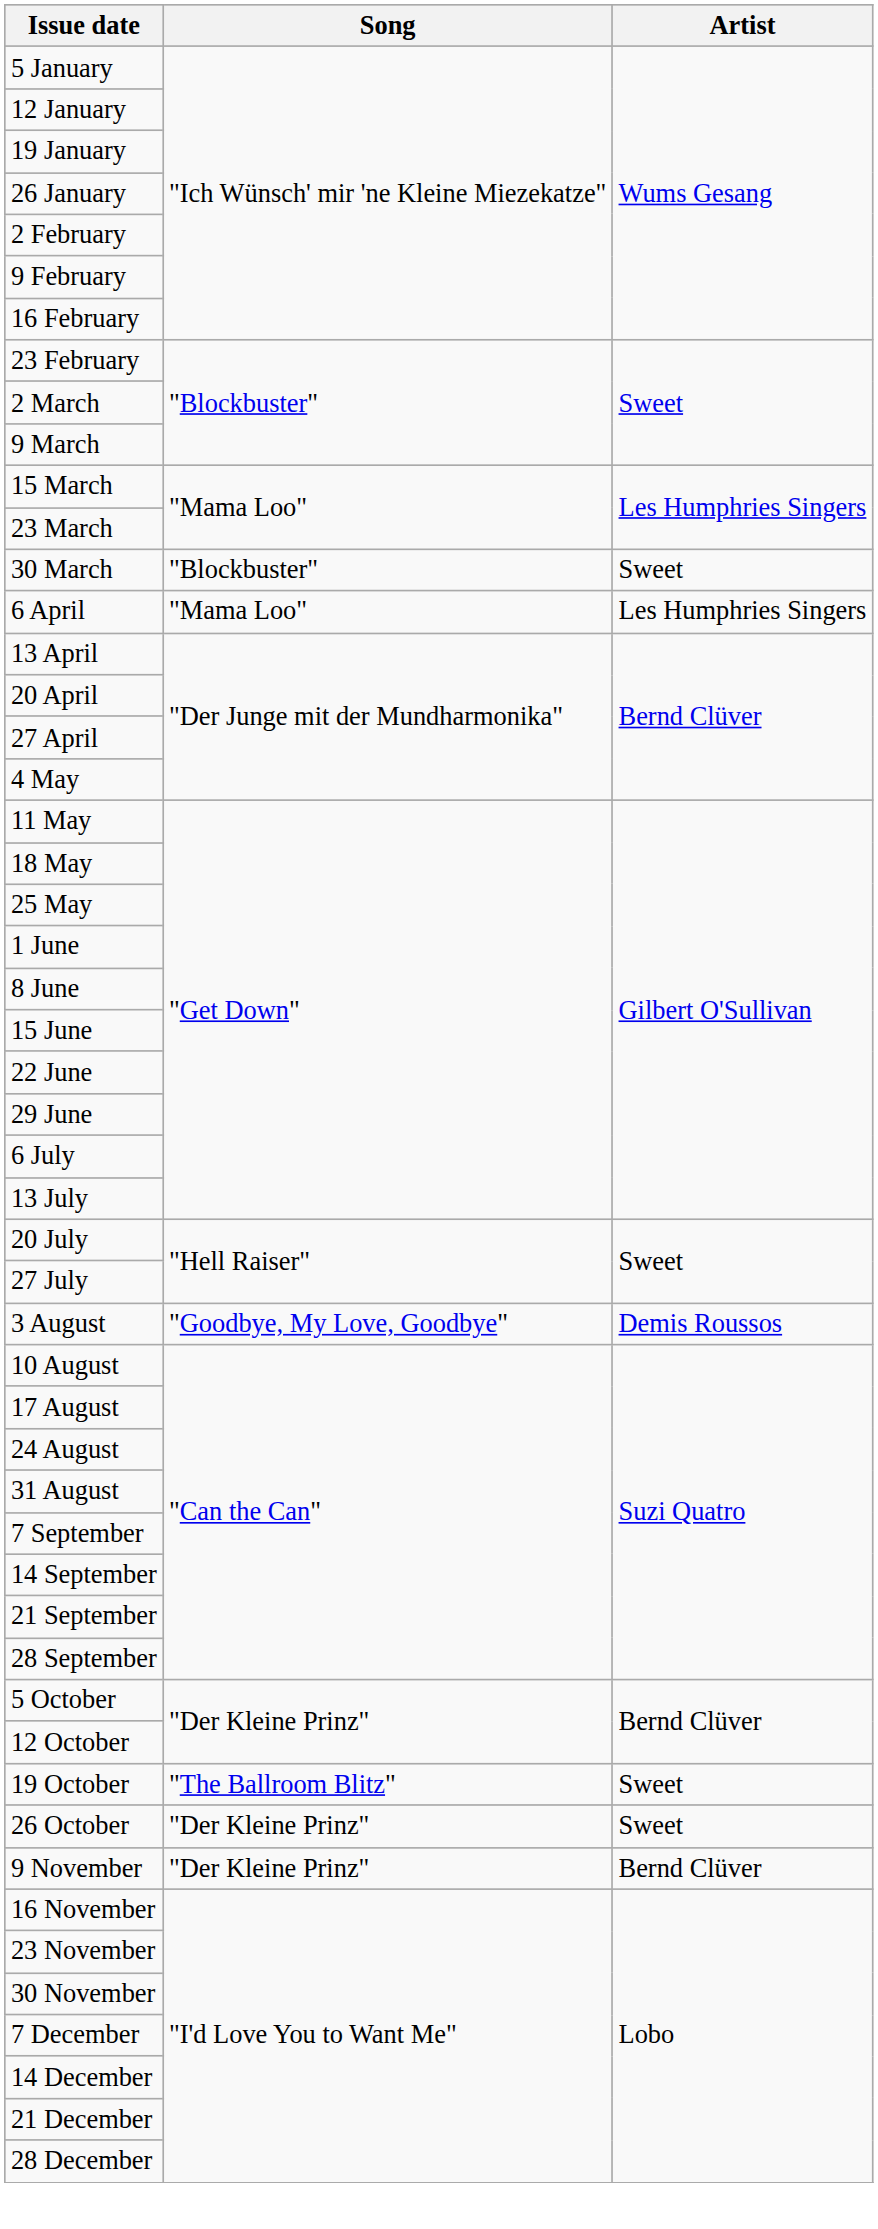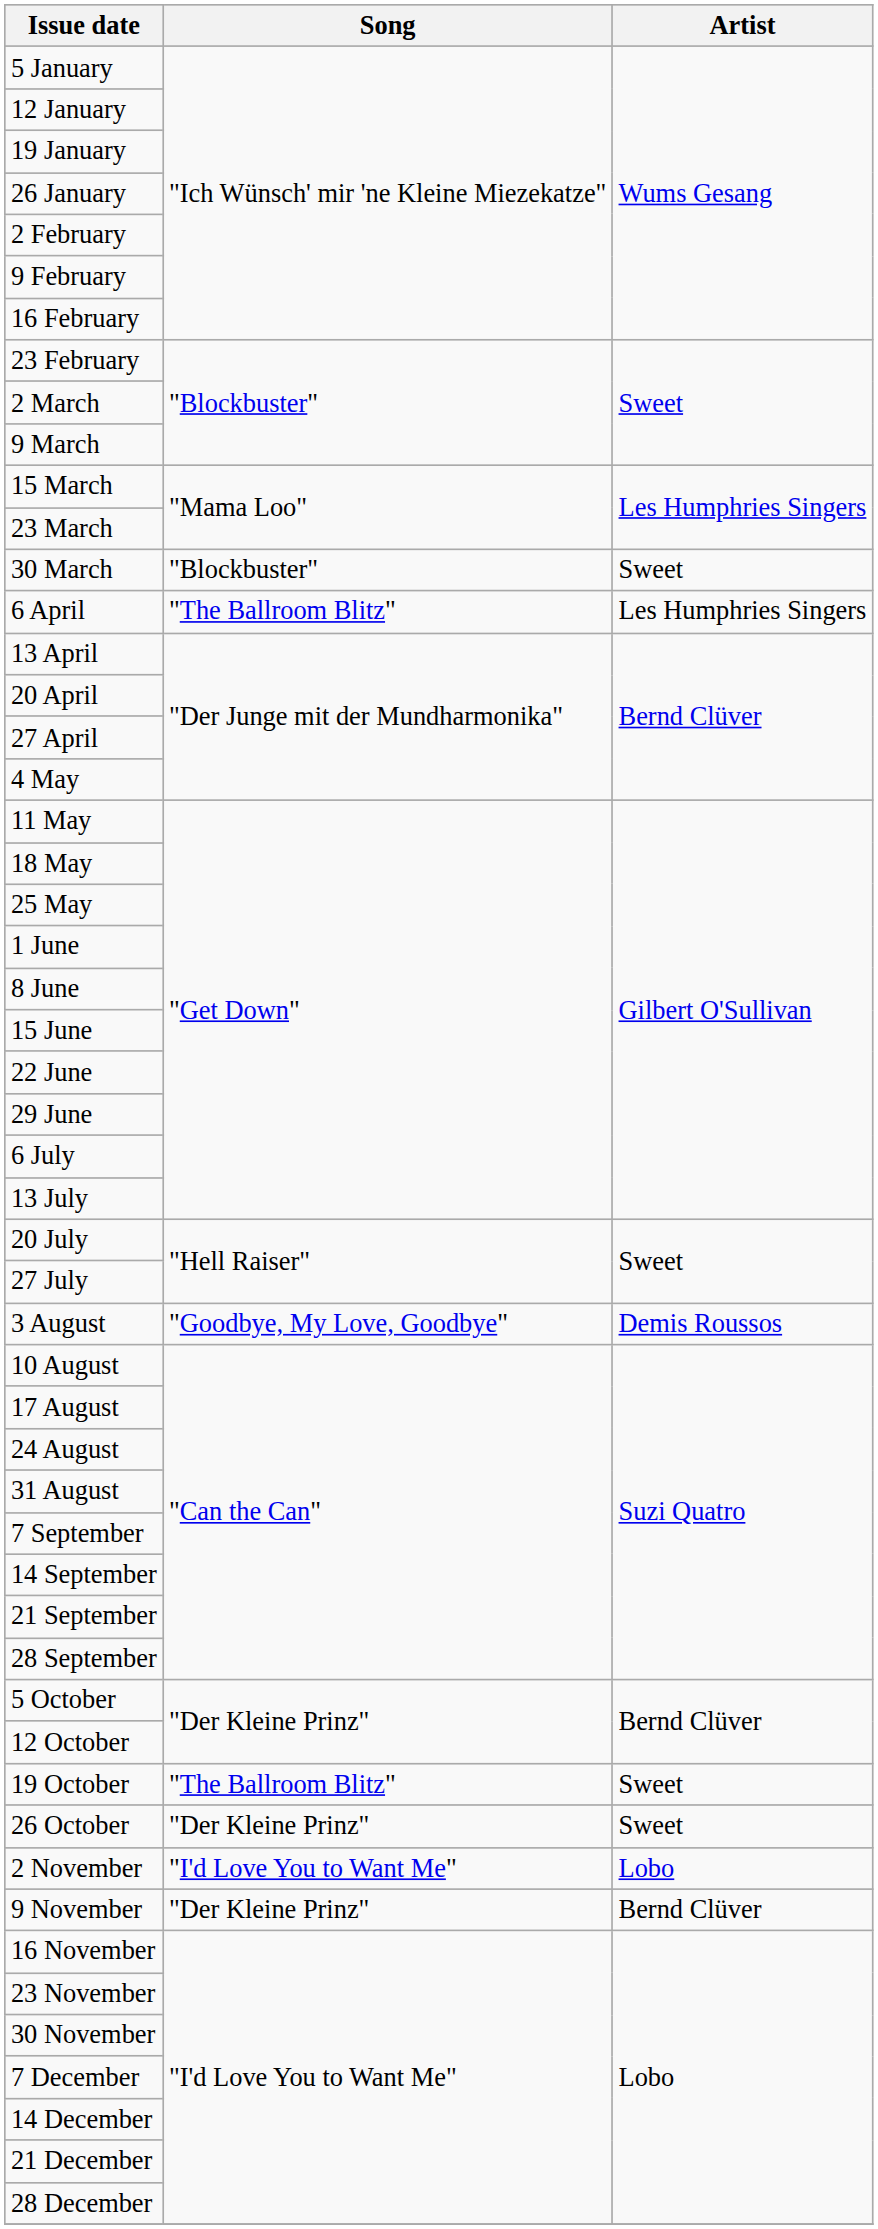6 April | Song: "Mama Loo" -> "The Ballroom Blitz"
+ row: 2 November | "I'd Love You to Want Me" | Lobo
